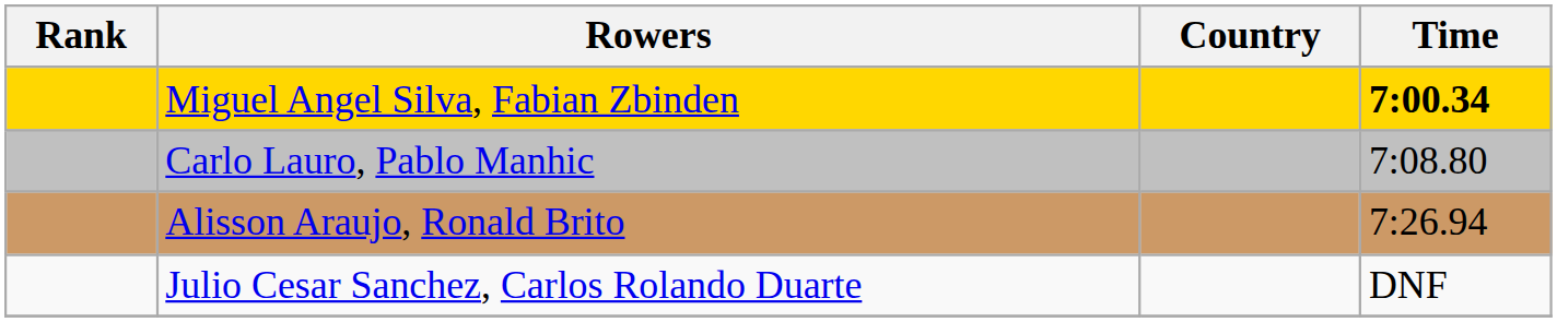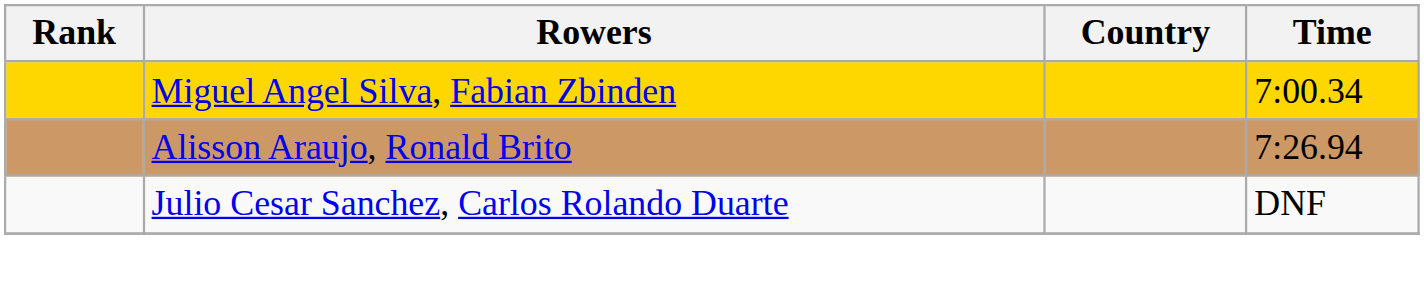Miguel Angel Silva, Fabian Zbinden | Time: bold -> normal
- row: Carlo Lauro, Pablo Manhic | 7:08.80
